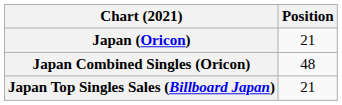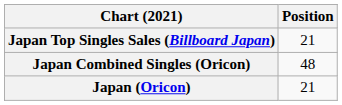rows swapped: Japan (Oricon) <-> Japan Top Singles Sales (Billboard Japan)
